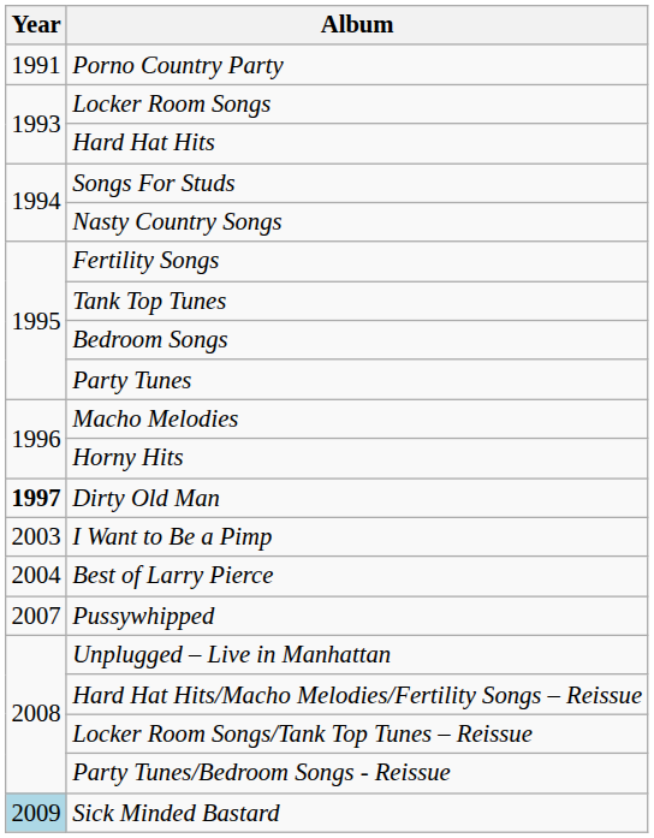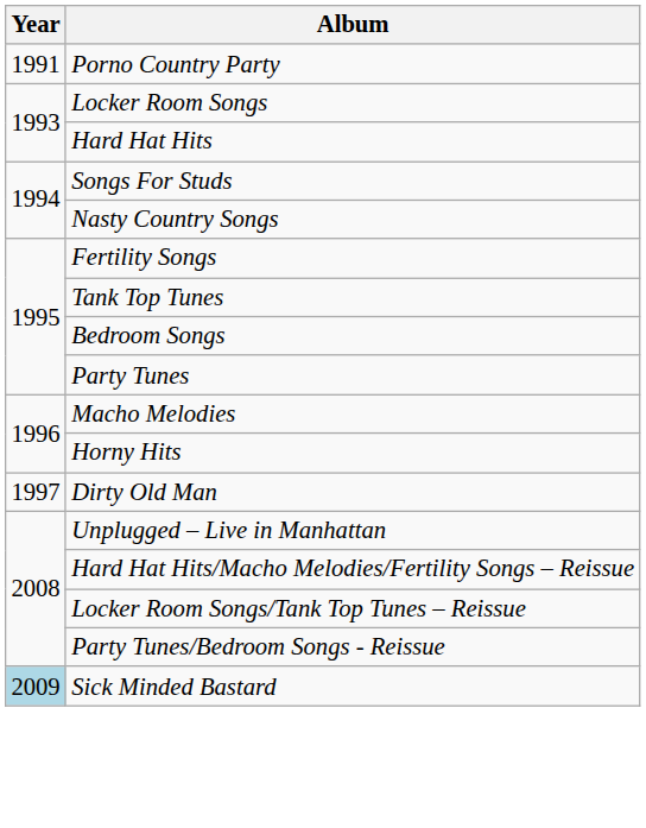Dirty Old Man | Year: bold -> normal
- row: 2003 | I Want to Be a Pimp
- row: 2004 | Best of Larry Pierce
- row: 2007 | Pussywhipped
